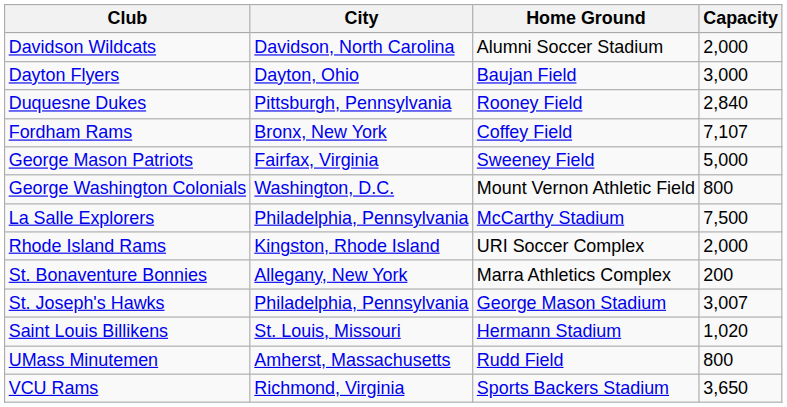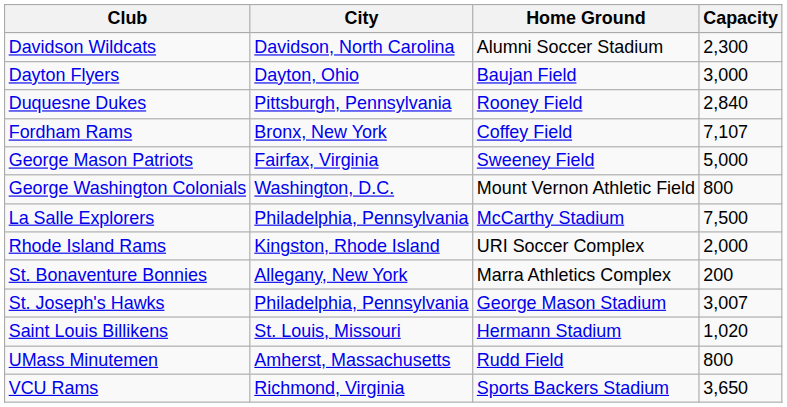Davidson Wildcats | Capacity: 2,000 -> 2,300
